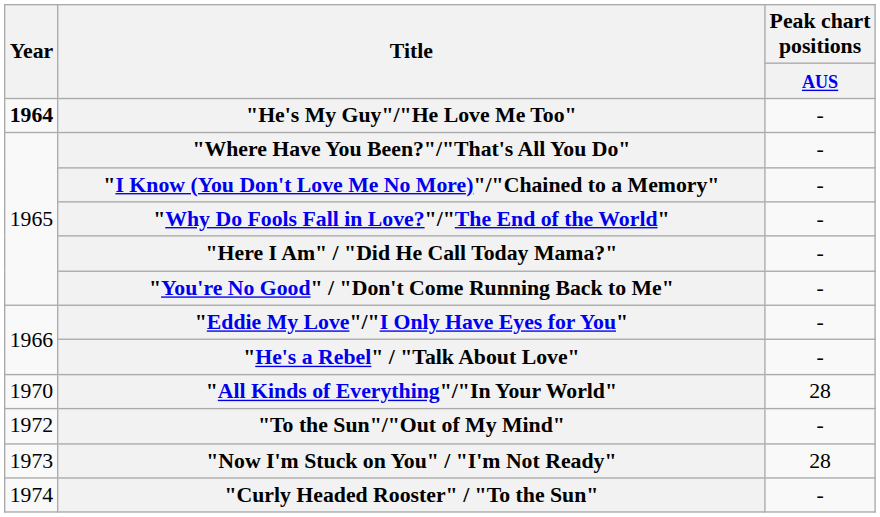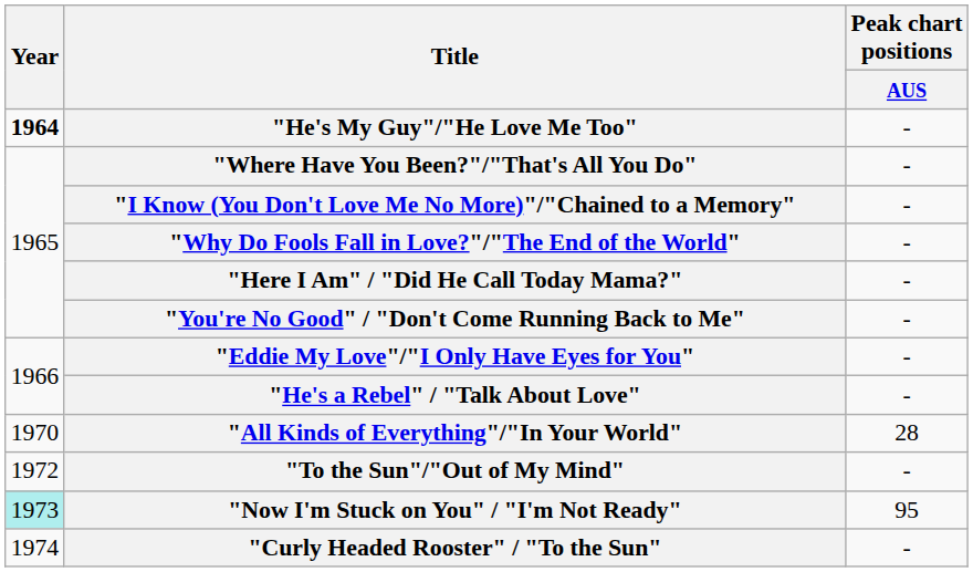"Now I'm Stuck on You" / "I'm Not Ready" | Year: no background -> paleturquoise background
"Now I'm Stuck on You" / "I'm Not Ready" | Peak chart positions / AUS: 28 -> 95
